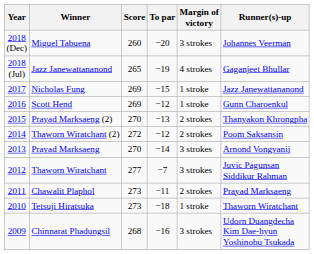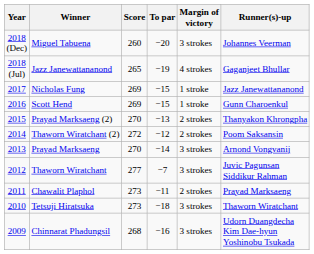Scott Hend | To par: −12 -> −15
Tetsuji Hiratsuka | Margin of victory: 1 stroke -> 3 strokes
